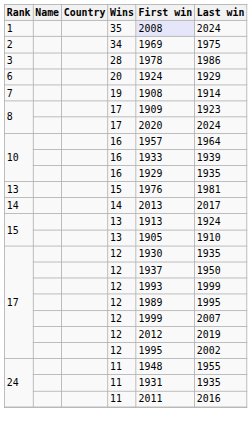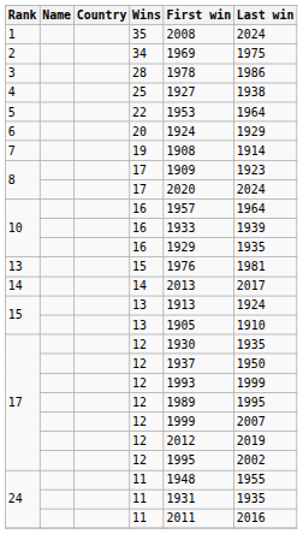1 | First win: lavender background -> no background
+ row: 4 | 25 | 1927 | 1938
+ row: 5 | 22 | 1953 | 1964
